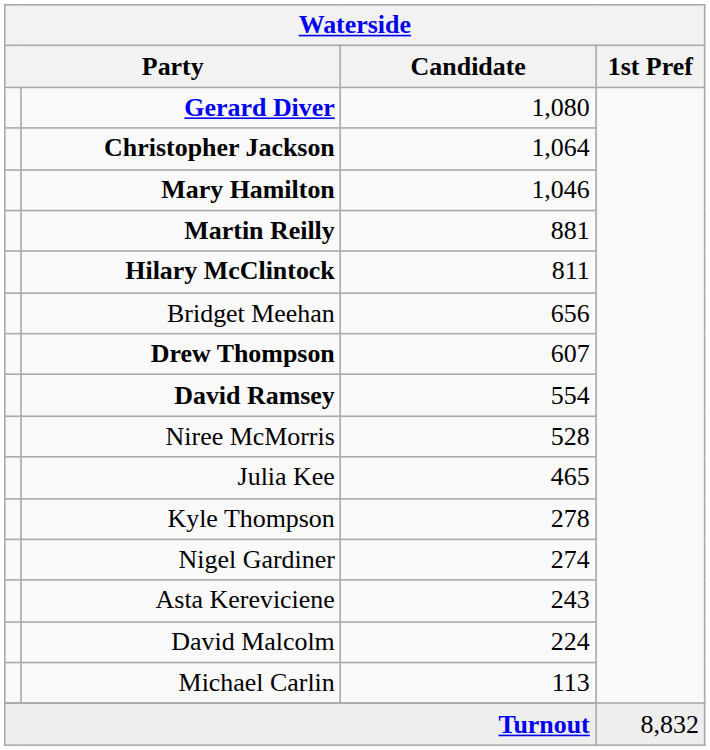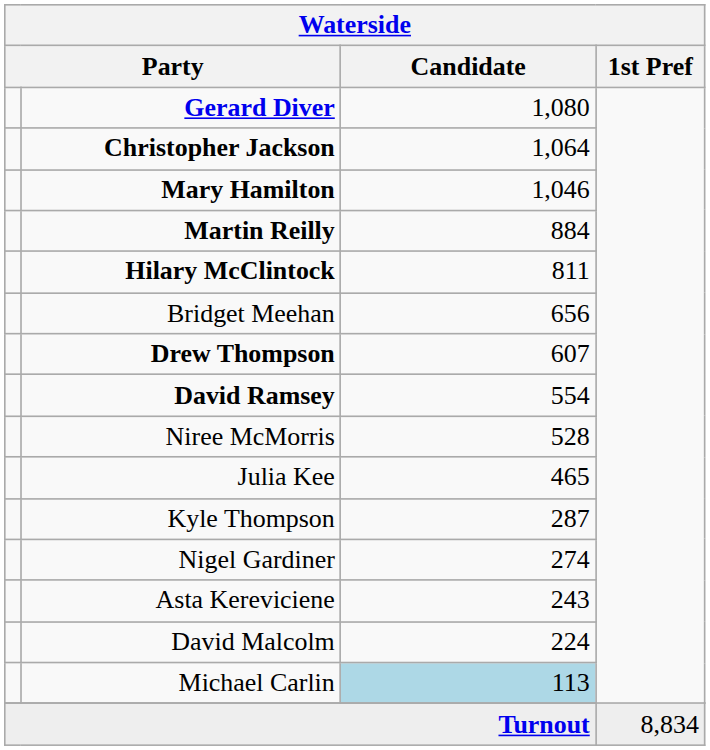Martin Reilly | Candidate: 881 -> 884
Kyle Thompson | Candidate: 278 -> 287
Michael Carlin | Candidate: no background -> lightblue background
Turnout | 1st Pref: 8,832 -> 8,834
